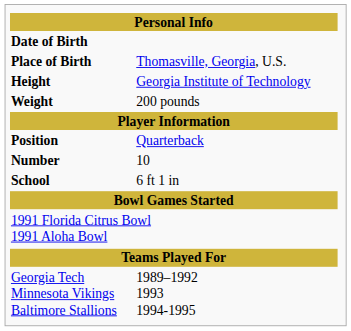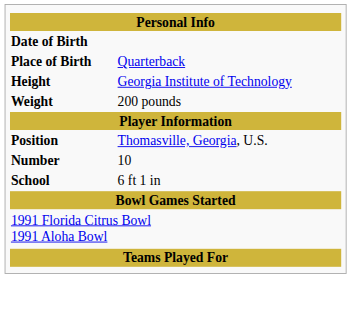Place of Birth | column 2: Thomasville, Georgia, U.S. -> Quarterback
Position | column 2: Quarterback -> Thomasville, Georgia, U.S.
- row: Georgia Tech Minnesota Vikings Baltimore Stallions | 1989–1992 1993 1994-1995
